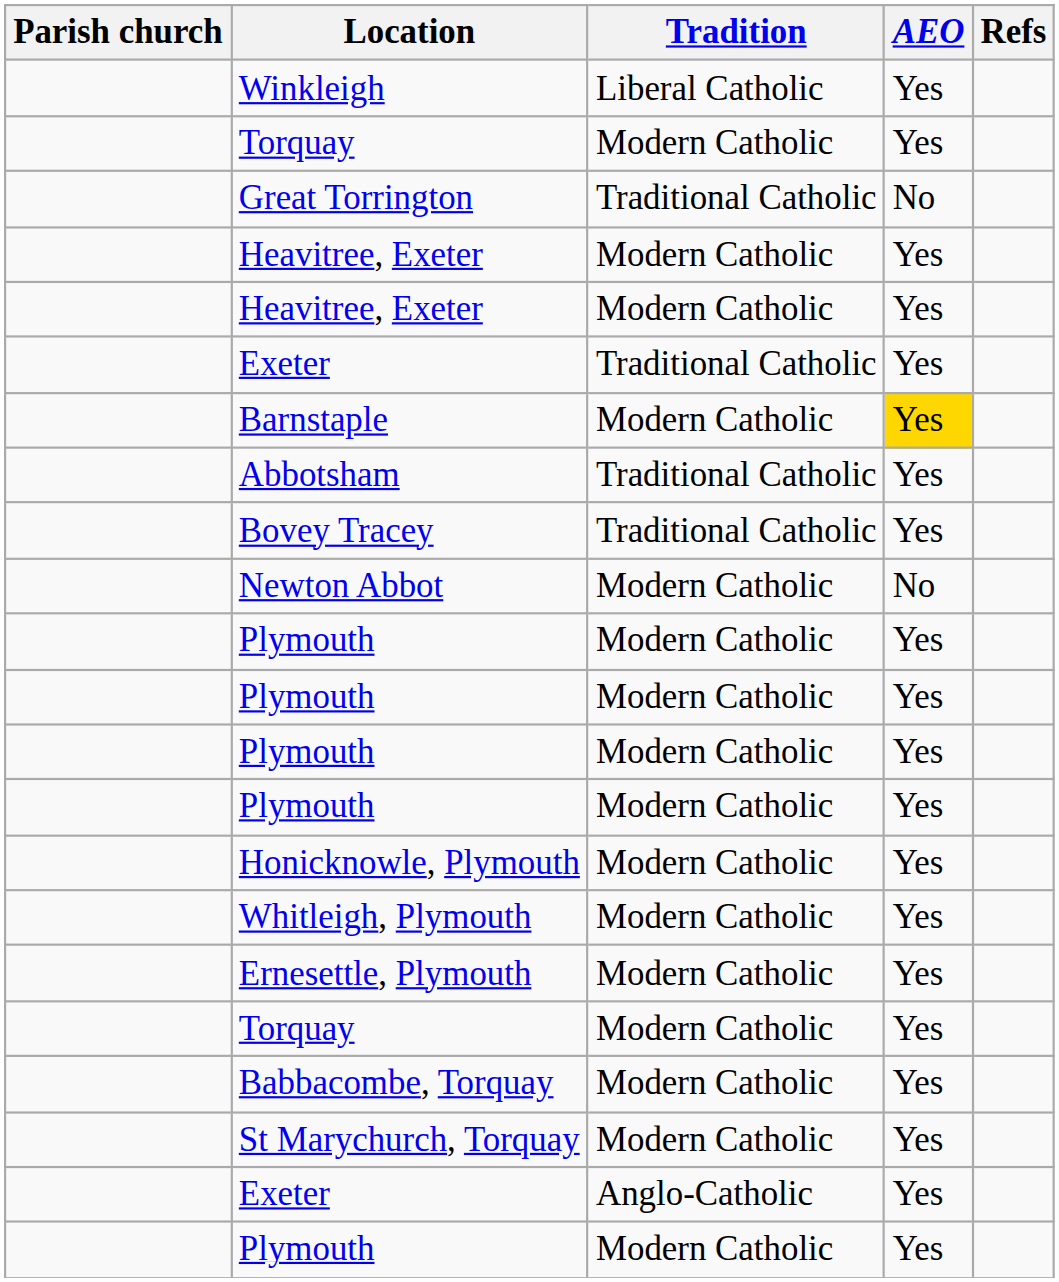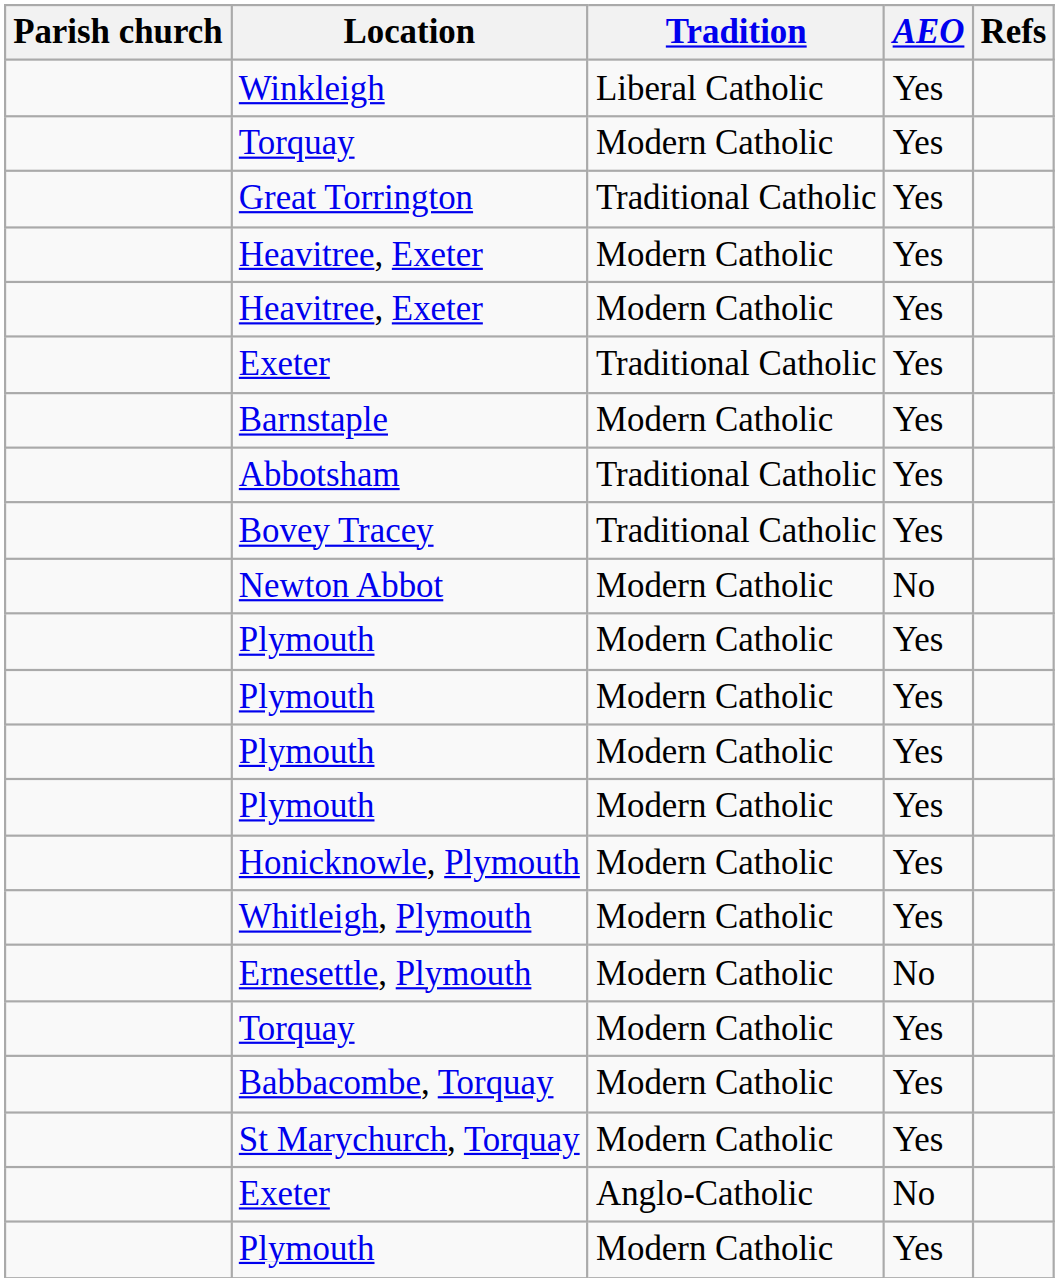Great Torrington | AEO: No -> Yes
Barnstaple | AEO: gold background -> no background
Ernesettle, Plymouth | AEO: Yes -> No
Exeter / Anglo-Catholic | AEO: Yes -> No
